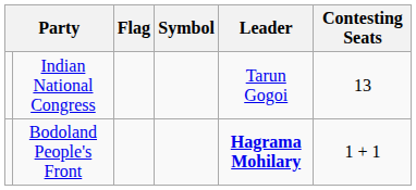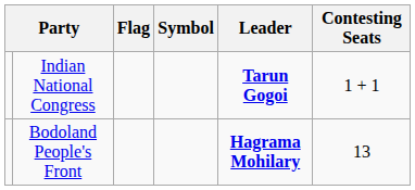Indian National Congress | Leader: normal -> bold
Indian National Congress | Contesting Seats: 13 -> 1 + 1
Bodoland People's Front | Contesting Seats: 1 + 1 -> 13
